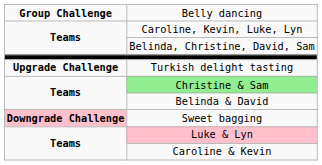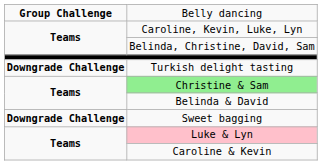Turkish delight tasting | column 1: Upgrade Challenge -> Downgrade Challenge
Sweet bagging | column 1: pink background -> no background
